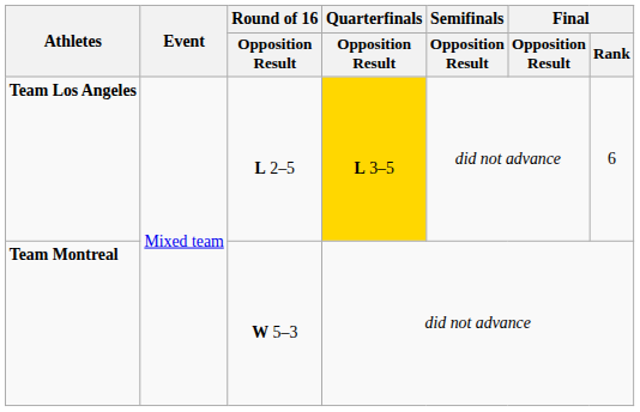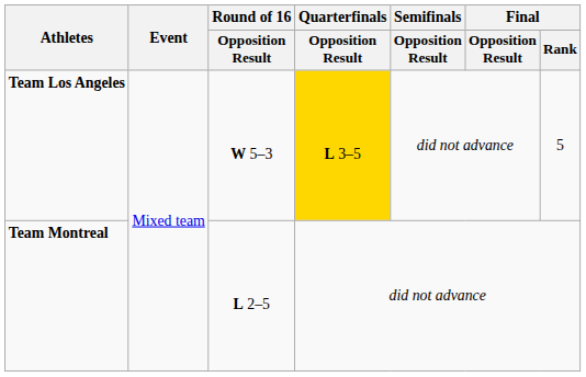Team Los Angeles | Round of 16 / Opposition Result: L 2–5 -> W 5–3
Team Los Angeles | Final / Rank: 6 -> 5
Team Montreal | Round of 16 / Opposition Result: W 5–3 -> L 2–5
